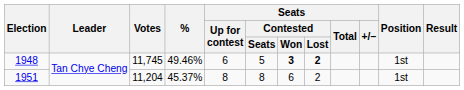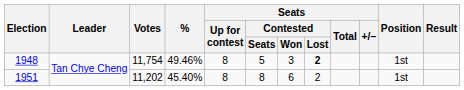1948 | Votes: 11,745 -> 11,754
1948 | Seats / Up for contest: 6 -> 8
1948 | Seats / Contested / Won: bold -> normal
1951 | Votes: 11,204 -> 11,202
1951 | %: 45.37% -> 45.40%
